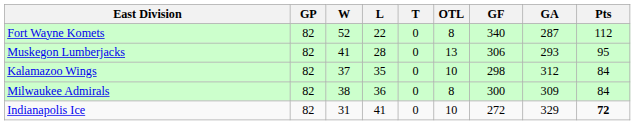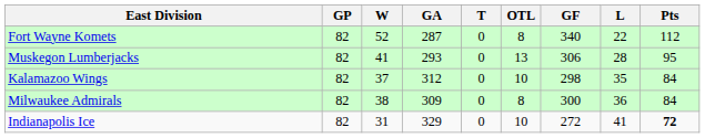columns swapped: L <-> GA
